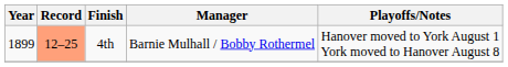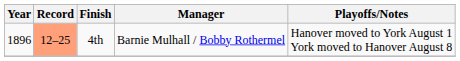4th | Year: 1899 -> 1896
